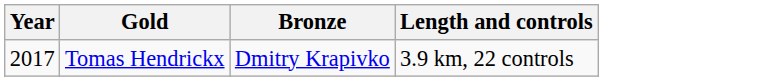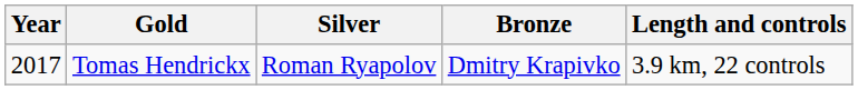+ column: Silver | Roman Ryapolov
